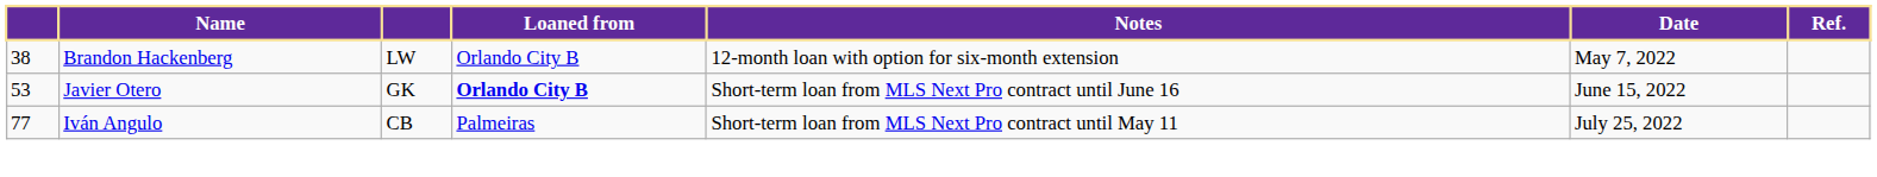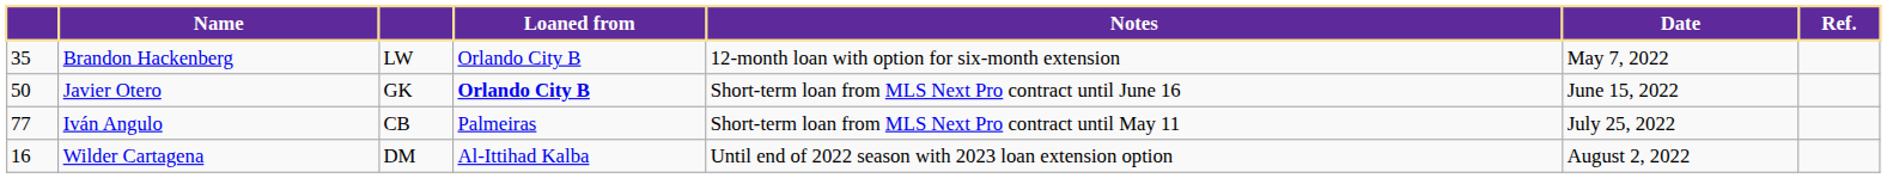Brandon Hackenberg | column 1: 38 -> 35
Javier Otero | column 1: 53 -> 50
+ row: 16 | Wilder Cartagena | DM | Al-Ittihad Kalba | Until end of 2022 season with 2023 loan extension option | August 2, 2022
